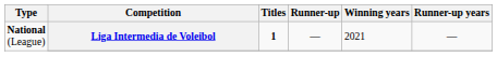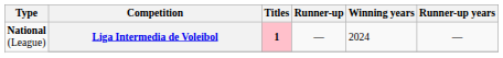Liga Intermedia de Voleibol | Titles: no background -> pink background
Liga Intermedia de Voleibol | Winning years: 2021 -> 2024
